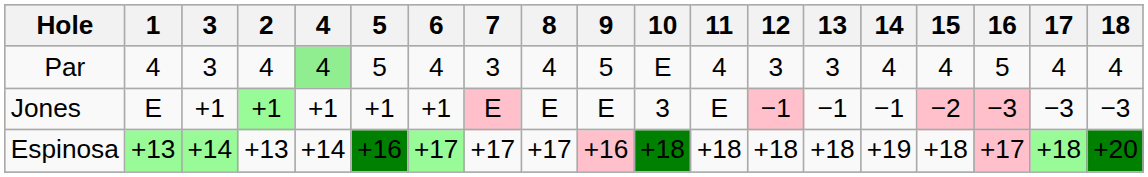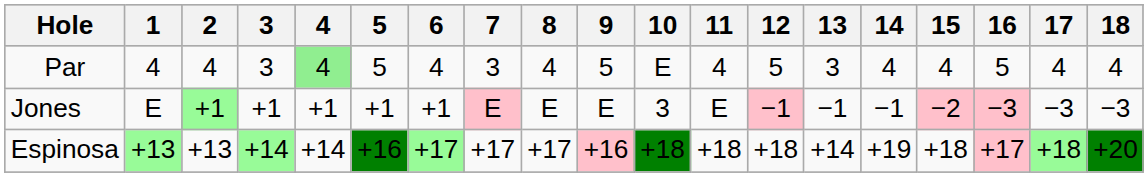columns swapped: 2 <-> 3
Par | 12: 3 -> 5
Espinosa | 13: +18 -> +14
